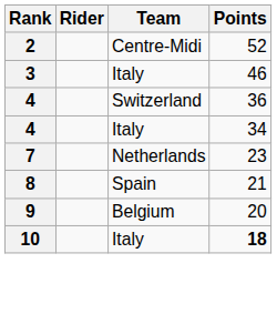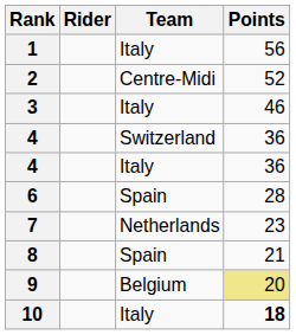+ row: 1 | Italy | 56
4 / Italy | Points: 34 -> 36
+ row: 6 | Spain | 28
9 | Points: no background -> khaki background
